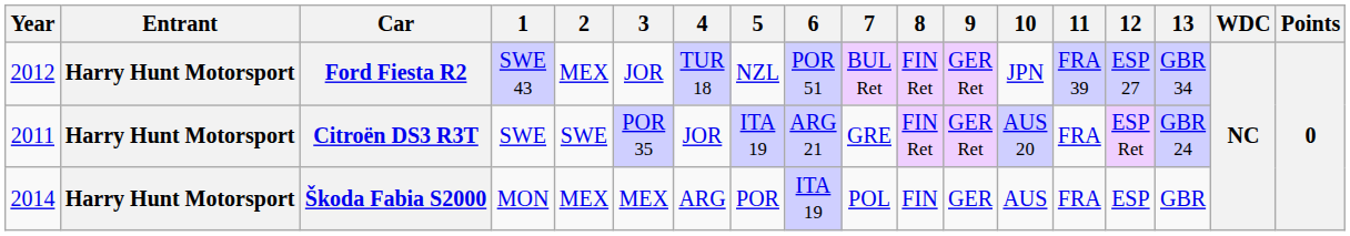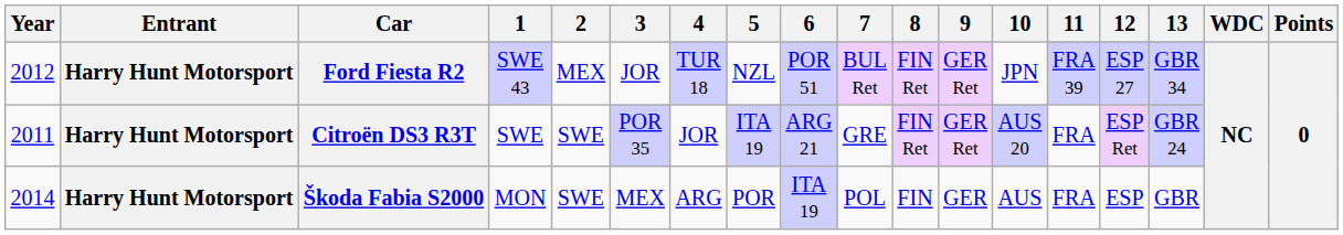Škoda Fabia S2000 | 2: MEX -> SWE
